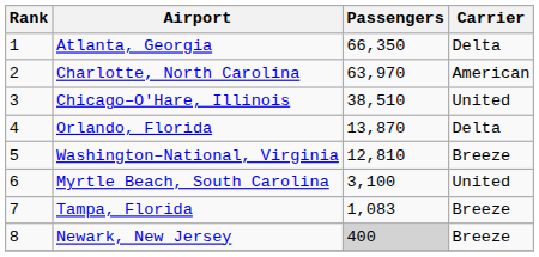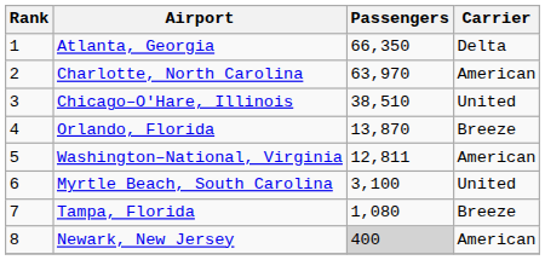Orlando, Florida | Carrier: Delta -> Breeze
Washington–National, Virginia | Passengers: 12,810 -> 12,811
Washington–National, Virginia | Carrier: Breeze -> American
Tampa, Florida | Passengers: 1,083 -> 1,080
Newark, New Jersey | Carrier: Breeze -> American
